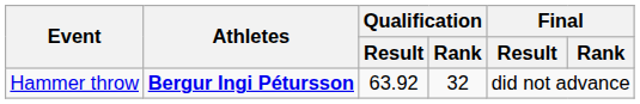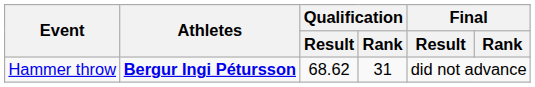Hammer throw | Qualification / Result: 63.92 -> 68.62
Hammer throw | Qualification / Rank: 32 -> 31
